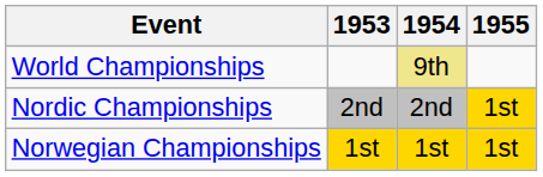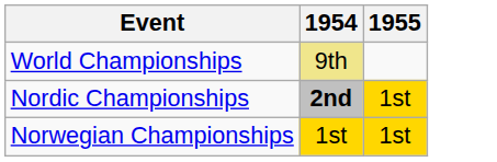- column: 1953 | 2nd | 1st
Nordic Championships | 1954: normal -> bold
